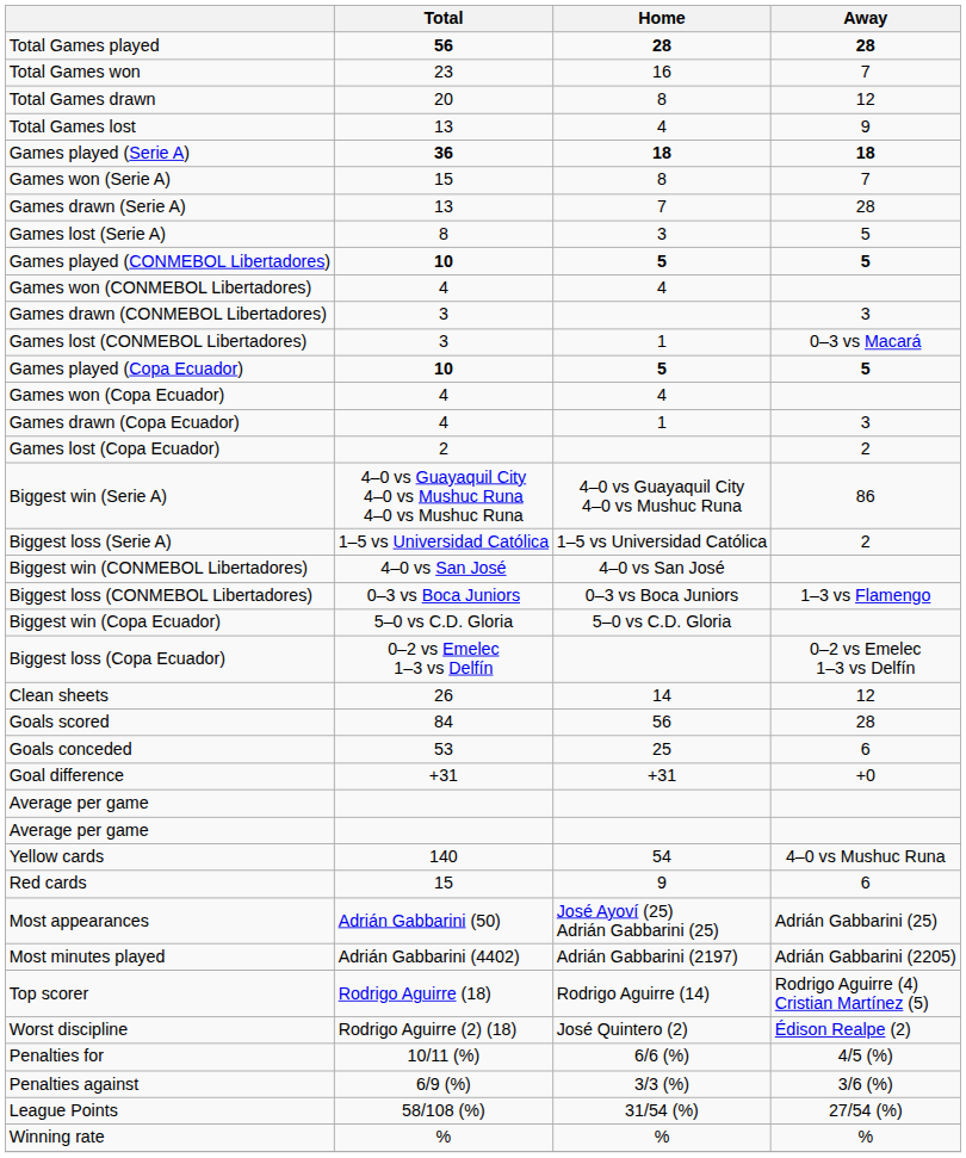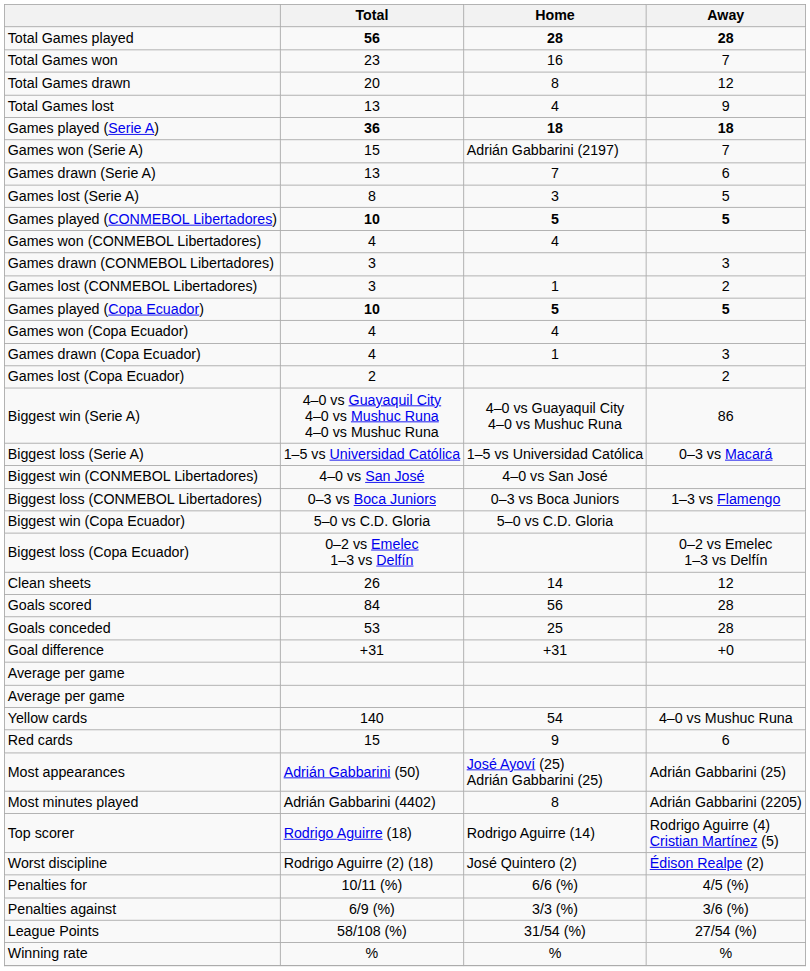Games won (Serie A) | Home: 8 -> Adrián Gabbarini (2197)
Games drawn (Serie A) | Away: 28 -> 6
Games lost (CONMEBOL Libertadores) | Away: 0–3 vs Macará -> 2
Biggest loss (Serie A) | Away: 2 -> 0–3 vs Macará
Goals conceded | Away: 6 -> 28
Most minutes played | Home: Adrián Gabbarini (2197) -> 8
